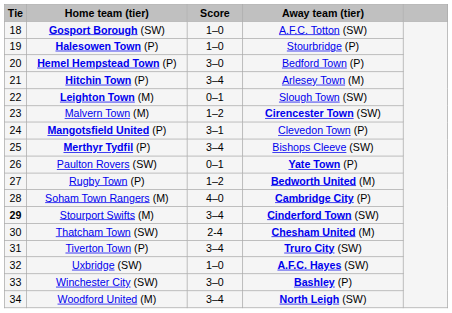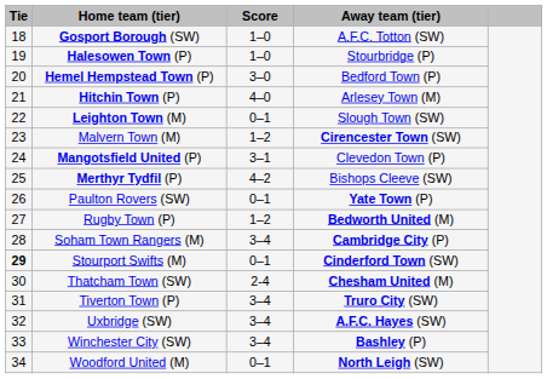Hitchin Town (P) | Score: 3–4 -> 4–0
Merthyr Tydfil (P) | Score: 3–4 -> 4–2
Soham Town Rangers (M) | Score: 4–0 -> 3–4
Stourport Swifts (M) | Score: 3–4 -> 0–1
Uxbridge (SW) | Score: 1–0 -> 3–4
Winchester City (SW) | Score: 3–0 -> 3–4
Woodford United (M) | Score: 3–4 -> 0–1
